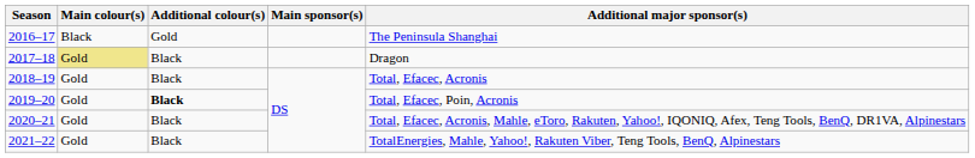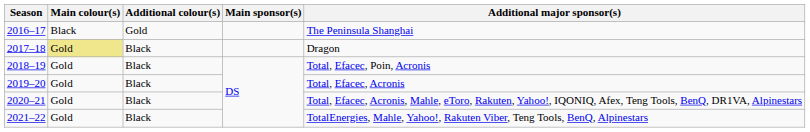2018–19 | Additional major sponsor(s): Total, Efacec, Acronis -> Total, Efacec, Poin, Acronis
2019–20 | Additional colour(s): bold -> normal
2019–20 | Additional major sponsor(s): Total, Efacec, Poin, Acronis -> Total, Efacec, Acronis
